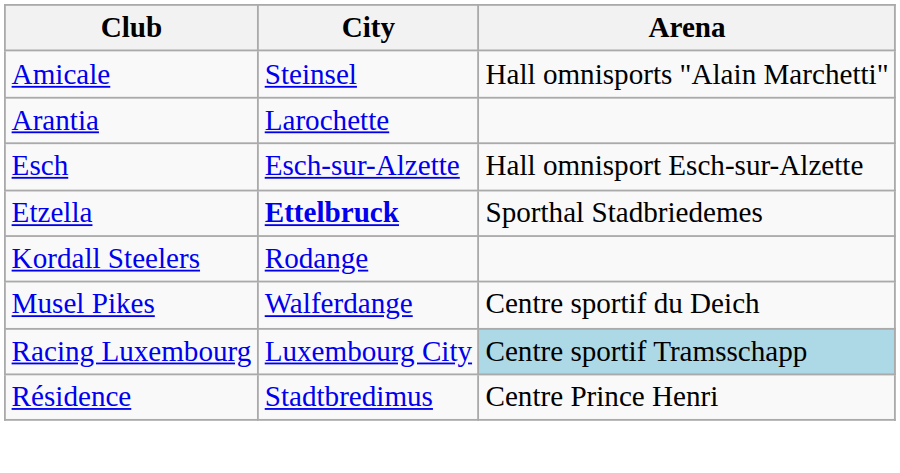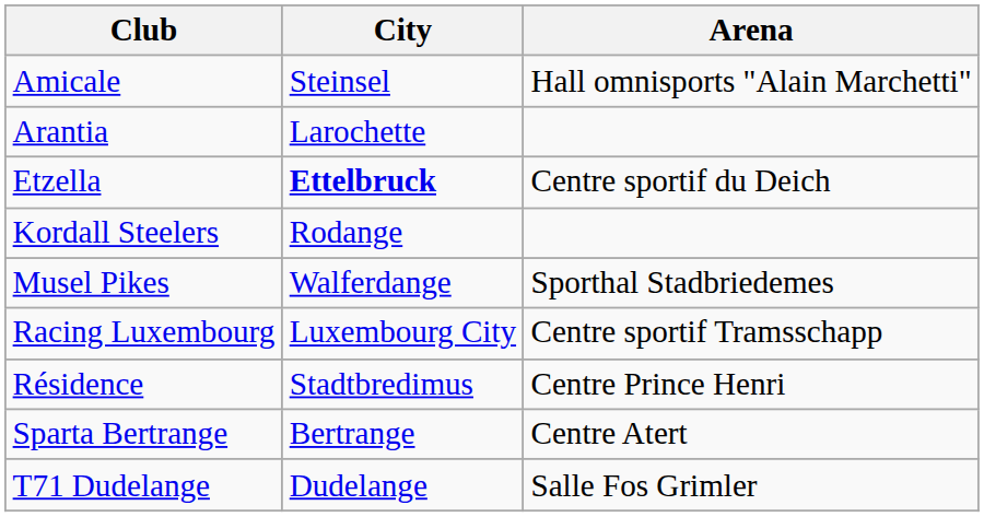- row: Esch | Esch-sur-Alzette | Hall omnisport Esch-sur-Alzette
Etzella | Arena: Sporthal Stadbriedemes -> Centre sportif du Deich
Musel Pikes | Arena: Centre sportif du Deich -> Sporthal Stadbriedemes
Racing Luxembourg | Arena: lightblue background -> no background
+ row: Sparta Bertrange | Bertrange | Centre Atert
+ row: T71 Dudelange | Dudelange | Salle Fos Grimler
